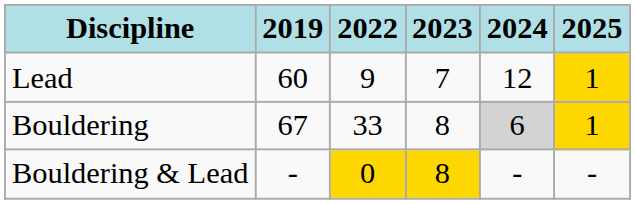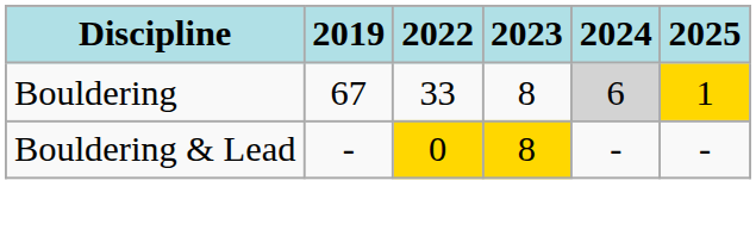- row: Lead | 60 | 9 | 7 | 12 | 1
